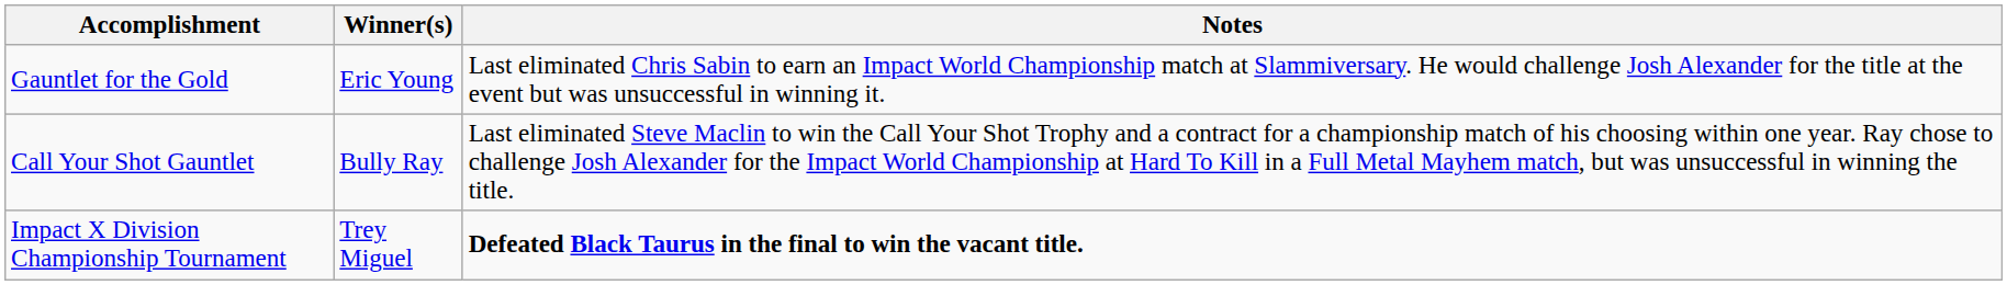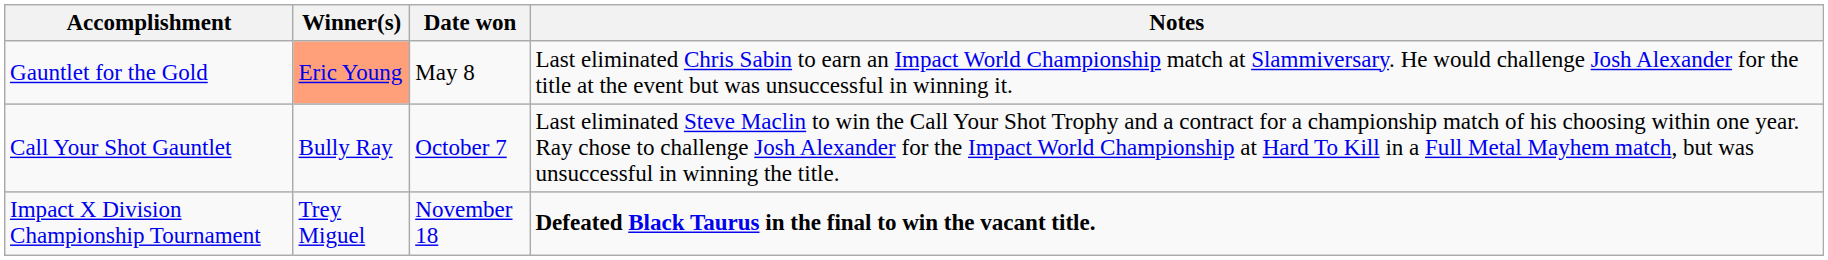+ column: Date won | May 8 | October 7 | November 18
Gauntlet for the Gold | Winner(s): no background -> lightsalmon background
